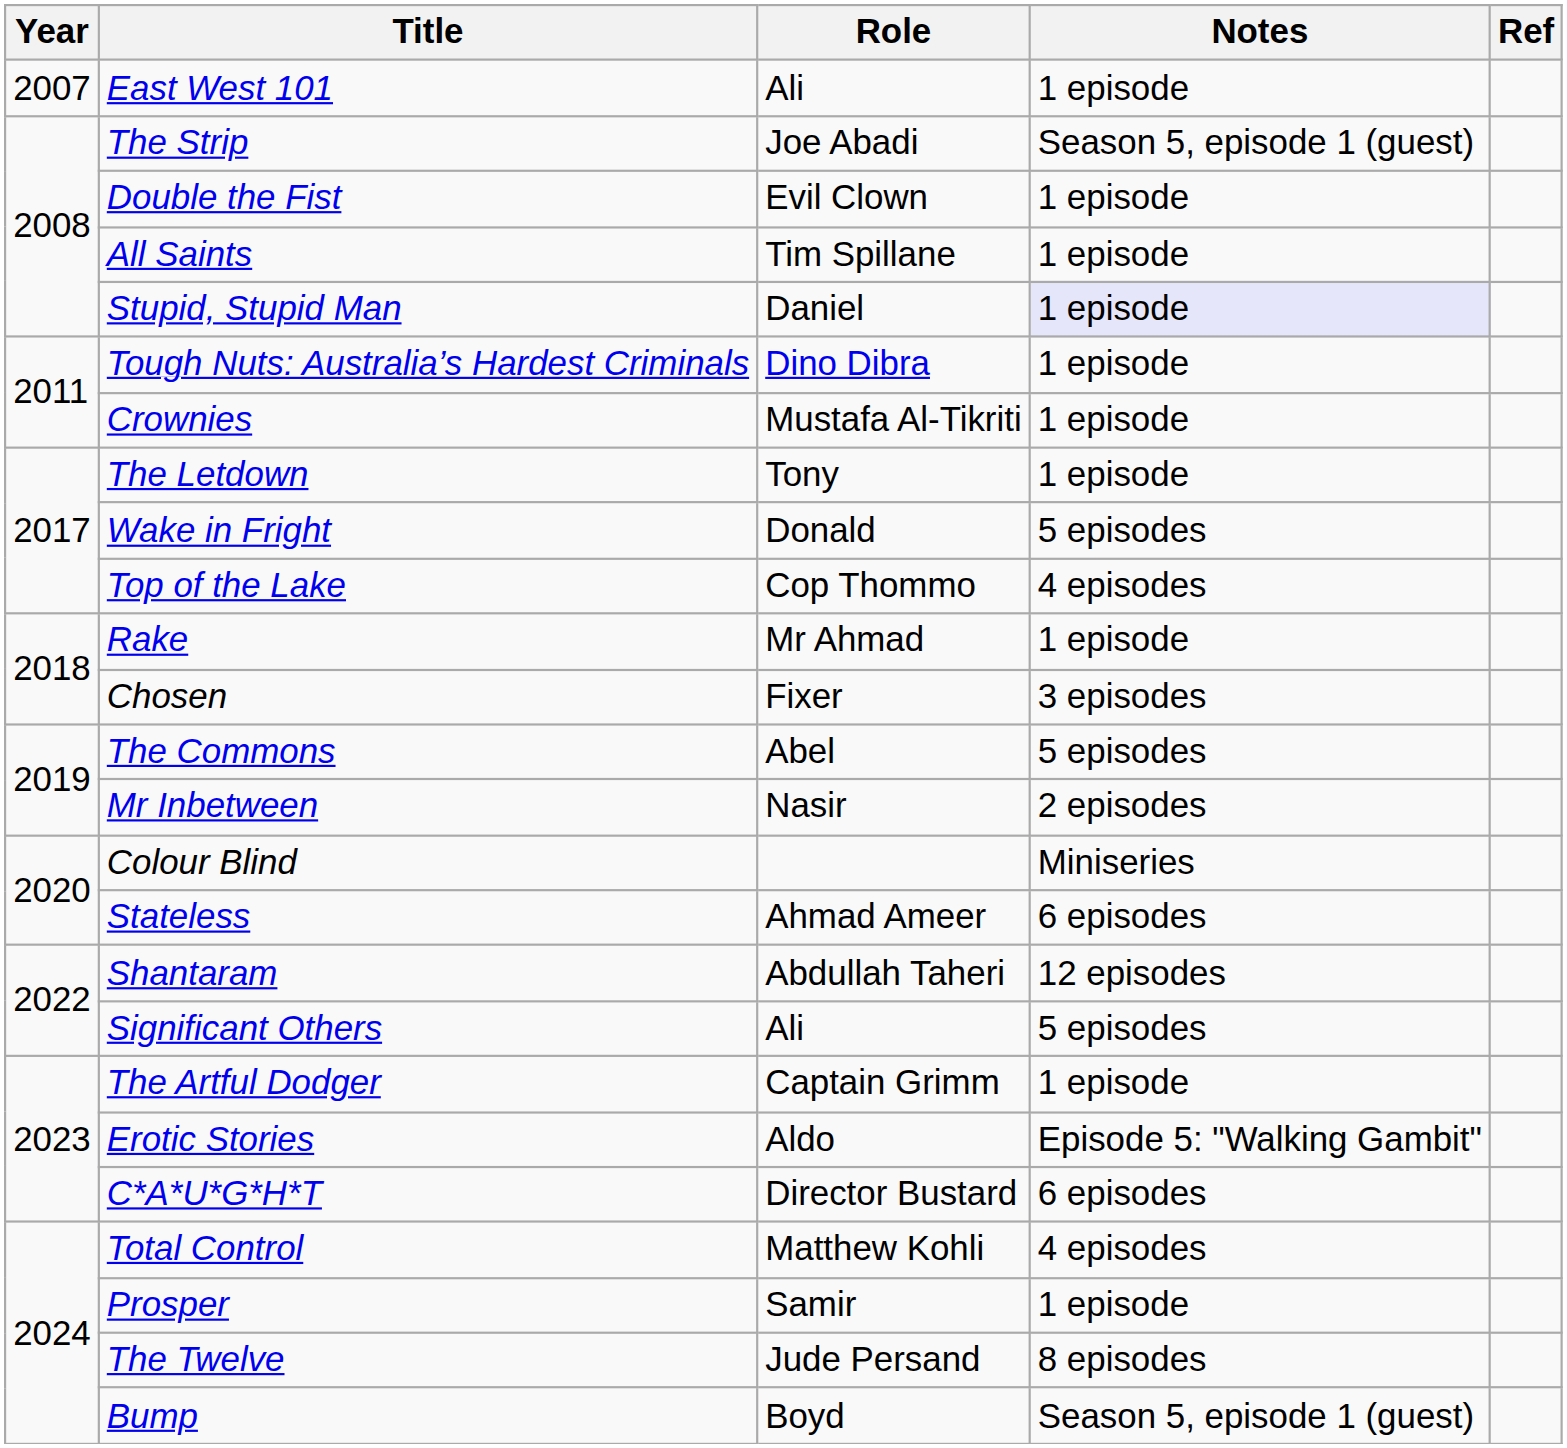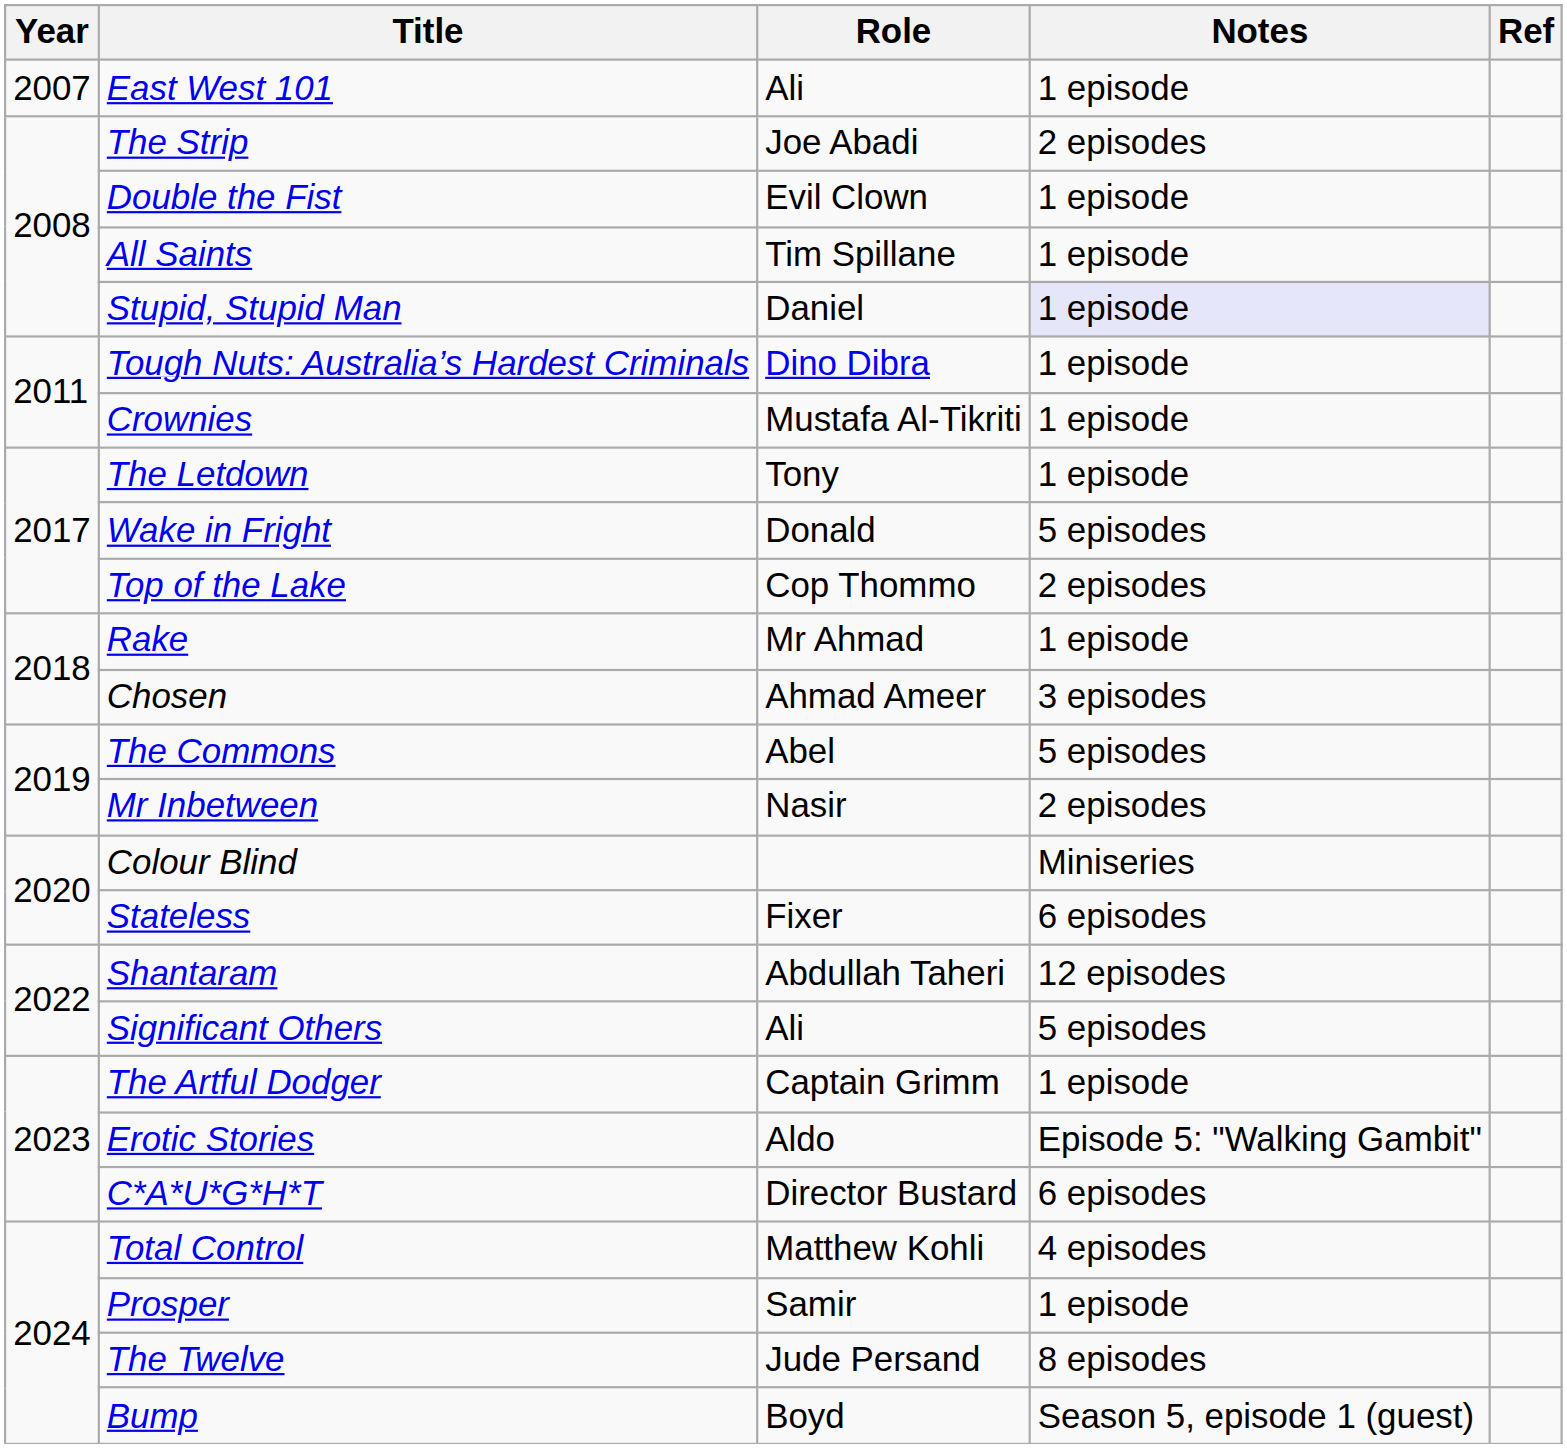The Strip | Notes: Season 5, episode 1 (guest) -> 2 episodes
Top of the Lake | Notes: 4 episodes -> 2 episodes
Chosen | Role: Fixer -> Ahmad Ameer
Stateless | Role: Ahmad Ameer -> Fixer
